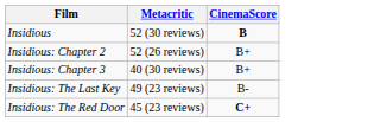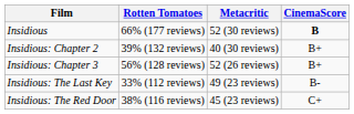+ column: Rotten Tomatoes | 66% (177 reviews) | 39% (132 reviews) | 56% (128 reviews) | 33% (112 reviews) | 38% (116 reviews)
Insidious: Chapter 2 | Metacritic: 52 (26 reviews) -> 40 (30 reviews)
Insidious: Chapter 3 | Metacritic: 40 (30 reviews) -> 52 (26 reviews)
Insidious: The Red Door | CinemaScore: bold -> normal
